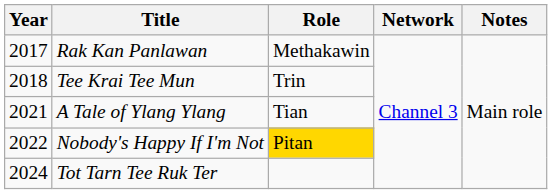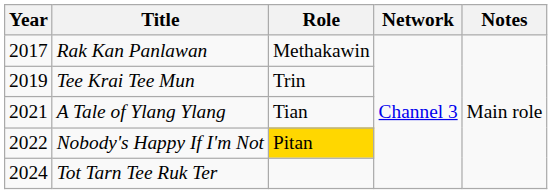Tee Krai Tee Mun | Year: 2018 -> 2019
